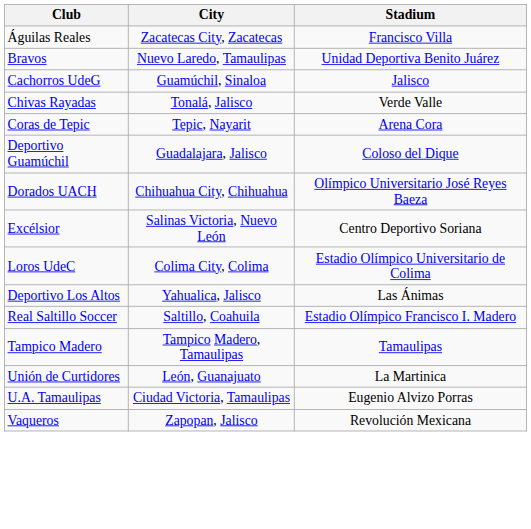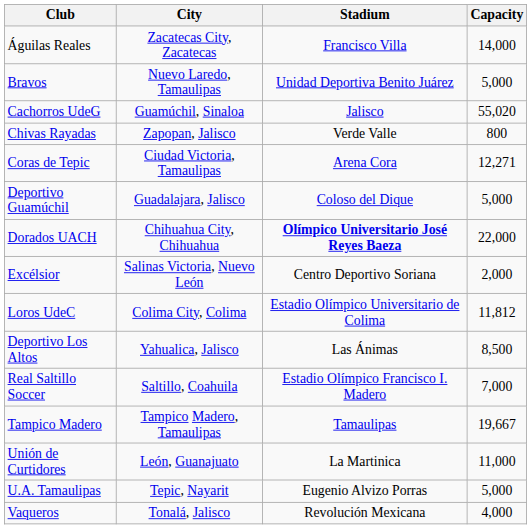+ column: Capacity | 14,000 | 5,000 | 55,020 | 800 | 12,271 | 5,000 | 22,000 | 2,000 | 11,812 | 8,500 | 7,000 | 19,667 | 11,000 | 5,000 | 4,000
Chivas Rayadas | City: Tonalá, Jalisco -> Zapopan, Jalisco
Coras de Tepic | City: Tepic, Nayarit -> Ciudad Victoria, Tamaulipas
Dorados UACH | Stadium: normal -> bold
U.A. Tamaulipas | City: Ciudad Victoria, Tamaulipas -> Tepic, Nayarit
Vaqueros | City: Zapopan, Jalisco -> Tonalá, Jalisco
